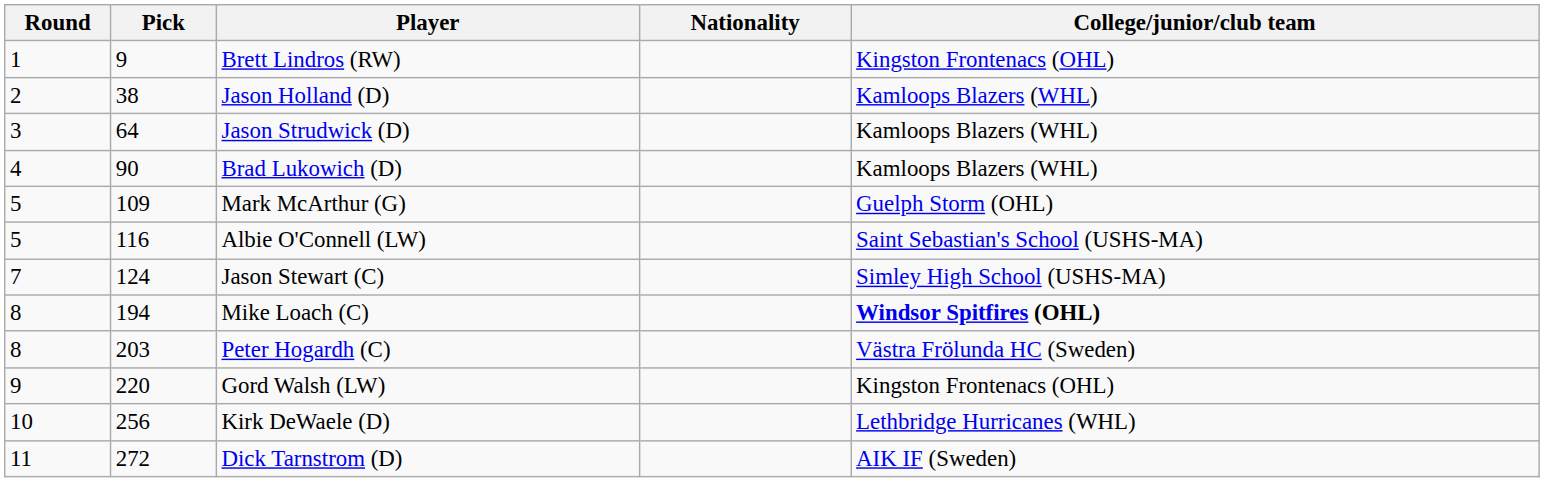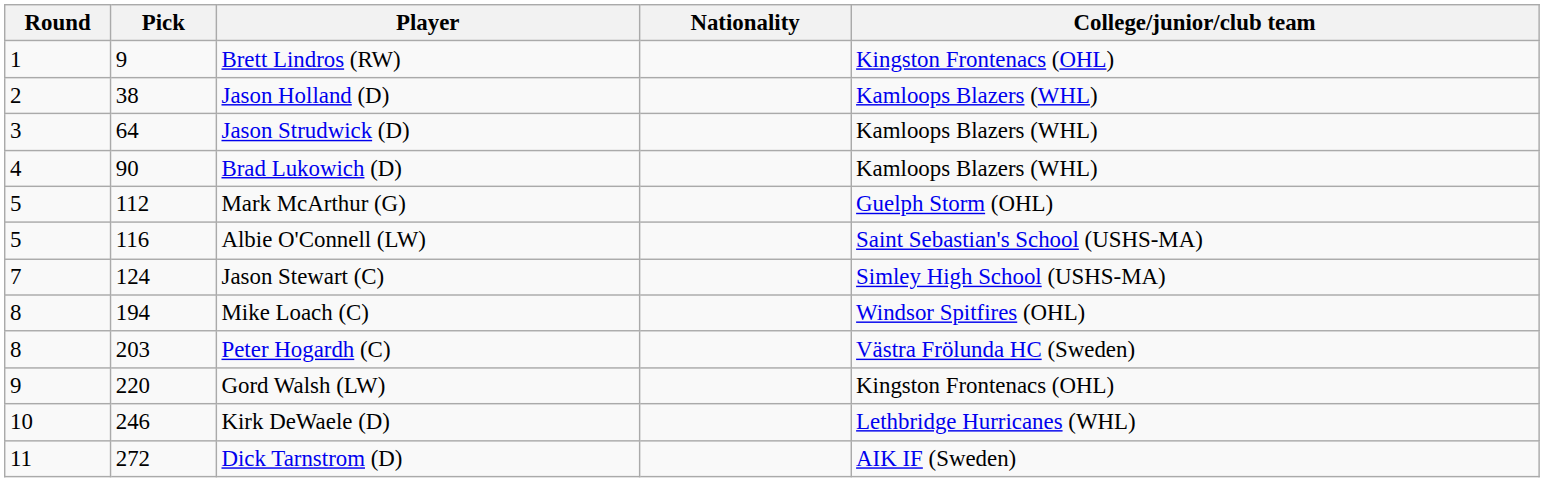Mark McArthur (G) | Pick: 109 -> 112
Mike Loach (C) | College/junior/club team: bold -> normal
Kirk DeWaele (D) | Pick: 256 -> 246
